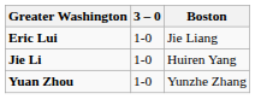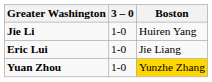rows swapped: Jie Li <-> Eric Lui
Yuan Zhou | Boston: no background -> gold background
